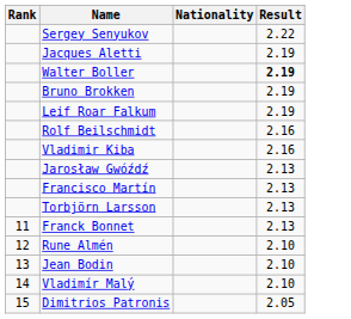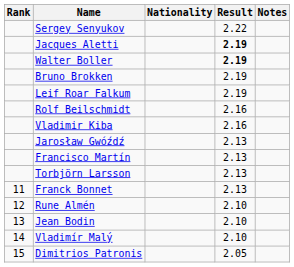+ column: Notes
Jacques Aletti | Result: normal -> bold
